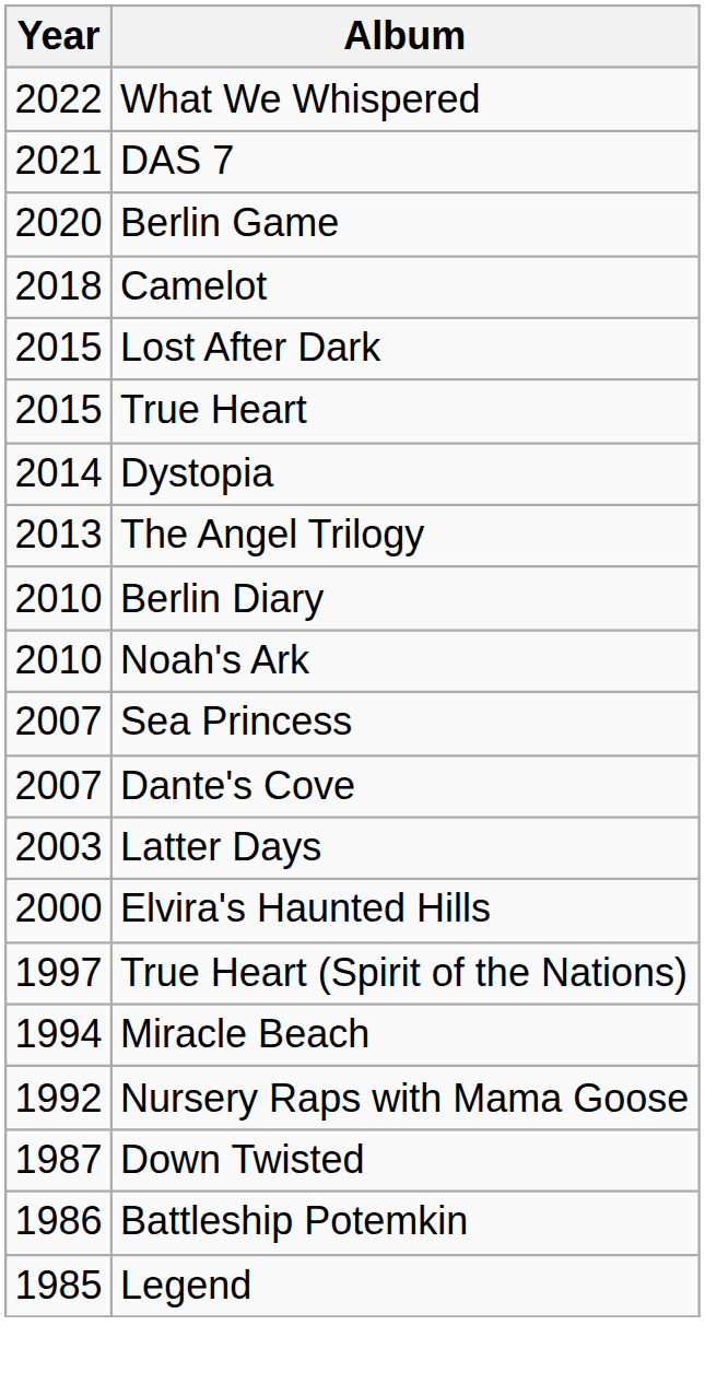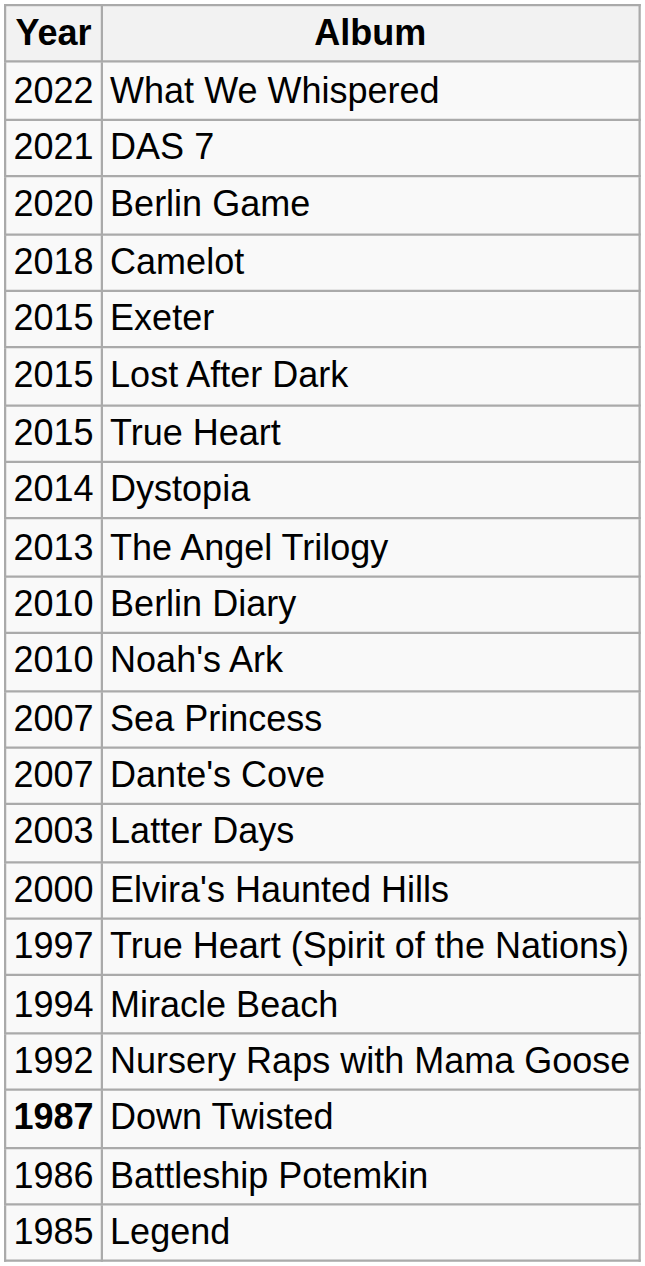+ row: 2015 | Exeter
Down Twisted | Year: normal -> bold
